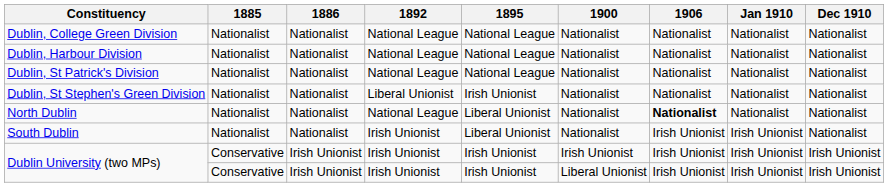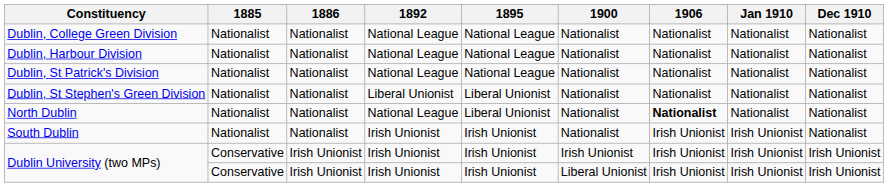Dublin, St Stephen's Green Division | 1895: Irish Unionist -> Liberal Unionist
South Dublin | 1895: Liberal Unionist -> Irish Unionist
